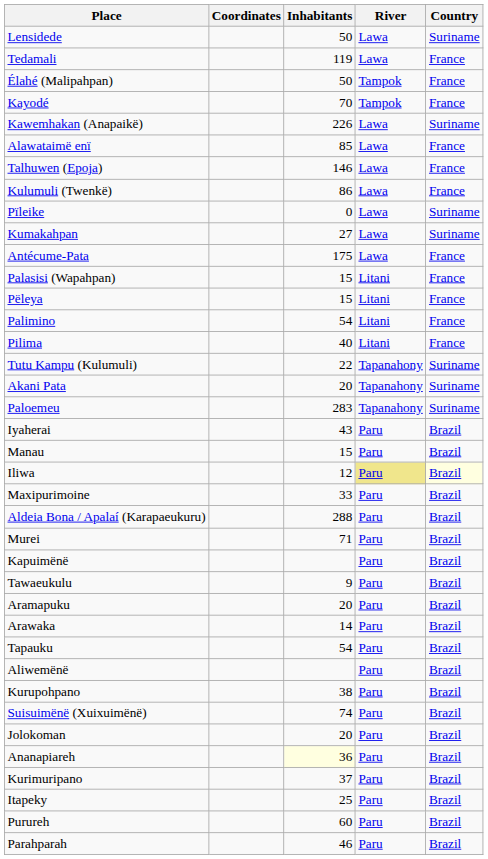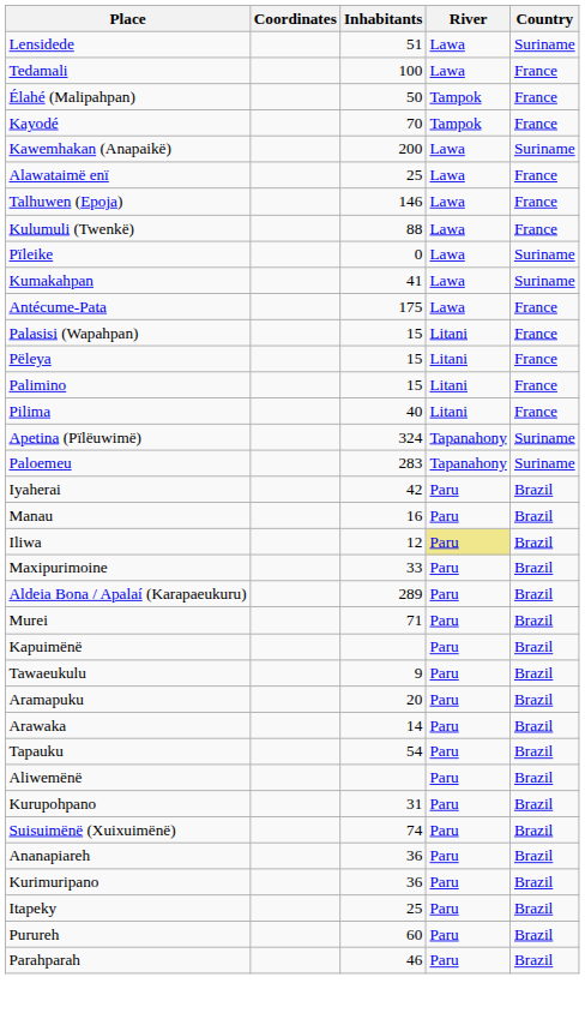Lensidede | Inhabitants: 50 -> 51
Tedamali | Inhabitants: 119 -> 100
Kawemhakan (Anapaikë) | Inhabitants: 226 -> 200
Alawataimë enï | Inhabitants: 85 -> 25
Kulumuli (Twenkë) | Inhabitants: 86 -> 88
Kumakahpan | Inhabitants: 27 -> 41
Palimino | Inhabitants: 54 -> 15
- row: Tutu Kampu (Kulumuli) | 22 | Tapanahony | Suriname
+ row: Apetina (Pïlëuwimë) | 324 | Tapanahony | Suriname
- row: Akani Pata | 20 | Tapanahony | Suriname
Iyaherai | Inhabitants: 43 -> 42
Manau | Inhabitants: 15 -> 16
Iliwa | Country: lightyellow background -> no background
Aldeia Bona / Apalaí (Karapaeukuru) | Inhabitants: 288 -> 289
Kurupohpano | Inhabitants: 38 -> 31
- row: Jolokoman | 20 | Paru | Brazil
Ananapiareh | Inhabitants: lightyellow background -> no background
Kurimuripano | Inhabitants: 37 -> 36
